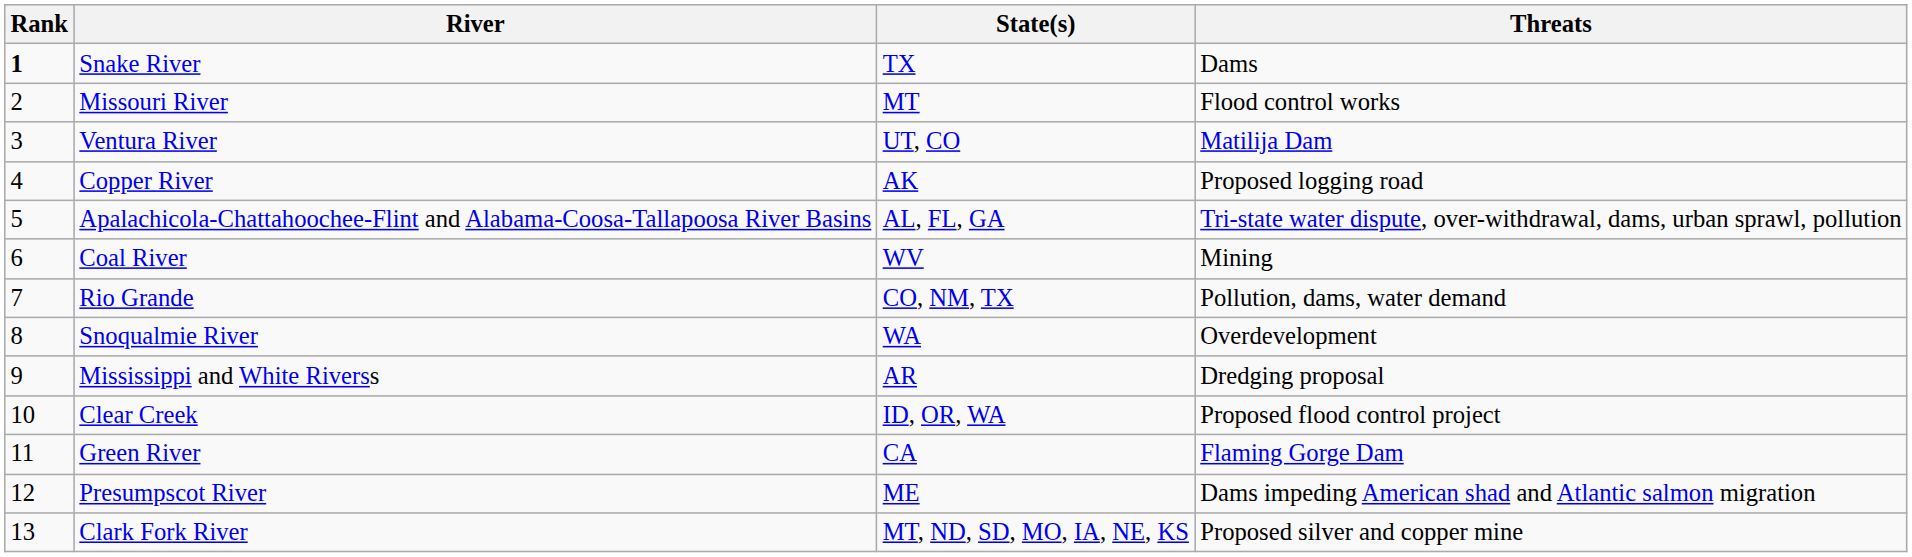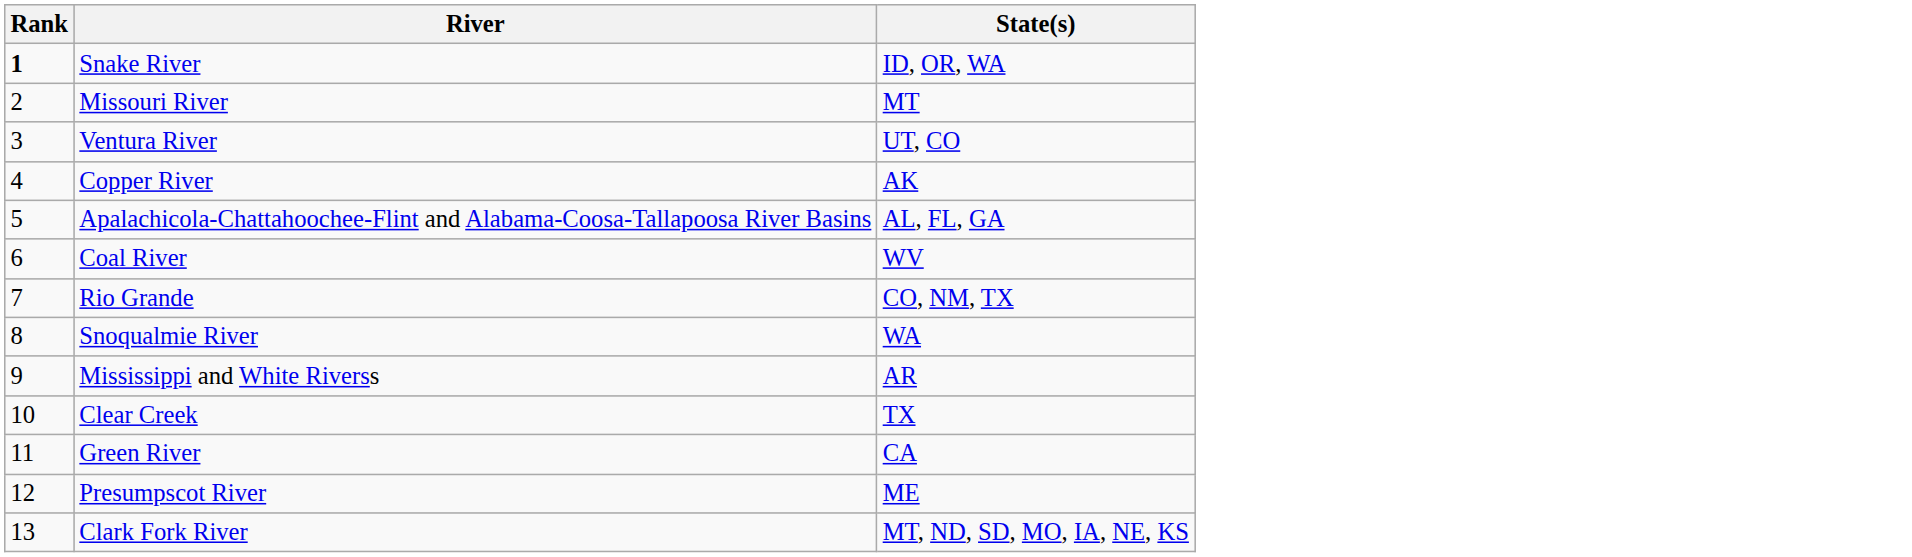- column: Threats | Dams | Flood control works | Matilija Dam | Proposed logging road | Tri-state water dispute, over-withdrawal, dams, urban sprawl, pollution | Mining | Pollution, dams, water demand | Overdevelopment | Dredging proposal | Proposed flood control project | Flaming Gorge Dam | Dams impeding American shad and Atlantic salmon migration | Proposed silver and copper mine
Snake River | State(s): TX -> ID, OR, WA
Clear Creek | State(s): ID, OR, WA -> TX
